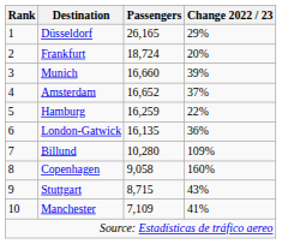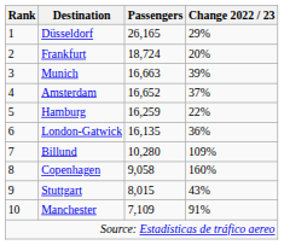Munich | Passengers: 16,660 -> 16,663
Stuttgart | Passengers: 8,715 -> 8,015
Manchester | Change 2022 / 23: 41% -> 91%
